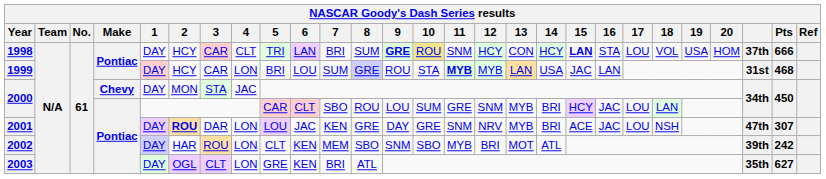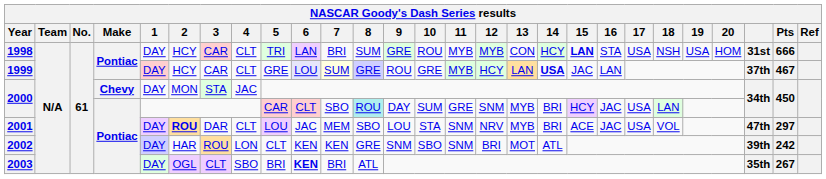1998 | 9: bold -> normal
1998 | 10: khaki background -> no background
1998 | 11: SNM -> MYB
1998 | 12: HCY -> MYB
1998 | 17: LOU -> USA
1998 | 18: VOL -> NSH
1998 | column 25: 37th -> 31st
1999 | 4: LON -> CLT
1999 | 5: BRI -> GRE
1999 | 6: no background -> lavender background
1999 | 7: no background -> lightyellow background
1999 | 10: STA -> GRE
1999 | 11: bold -> normal
1999 | 12: MYB -> HCY
1999 | 14: normal -> bold
1999 | column 25: 31st -> 37th
1999 | Pts: 468 -> 467
2000 / Pontiac | 8: no background -> paleturquoise background
2000 / Pontiac | 9: LOU -> DAY
2000 / Pontiac | 17: LOU -> USA
2001 | 4: LON -> CLT
2001 | 7: KEN -> MEM
2001 | 8: GRE -> SBO
2001 | 9: DAY -> LOU
2001 | 10: GRE -> STA
2001 | 17: LOU -> USA
2001 | 18: NSH -> VOL
2001 | Pts: 307 -> 297
2002 | 7: MEM -> KEN
2002 | 8: SBO -> GRE
2002 | 11: MYB -> SNM
2003 | 4: LON -> SBO
2003 | 5: GRE -> BRI
2003 | 6: normal -> bold
2003 | Pts: 627 -> 267
